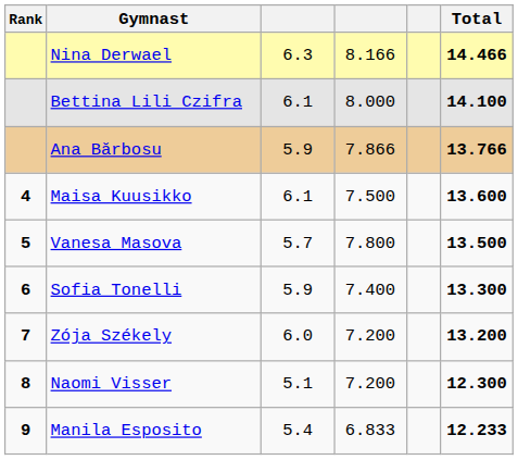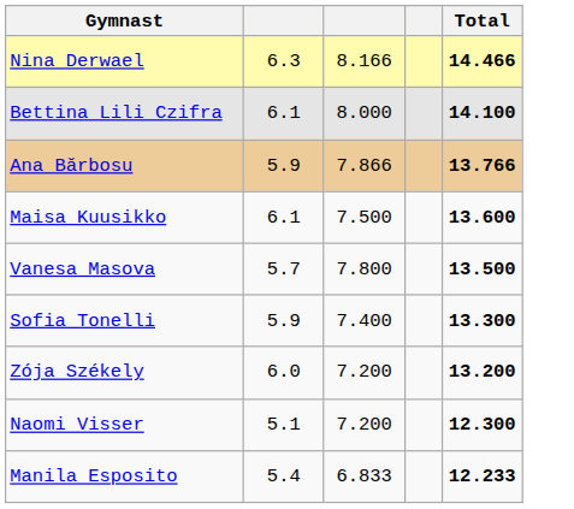- column: Rank | 4 | 5 | 6 | 7 | 8 | 9
